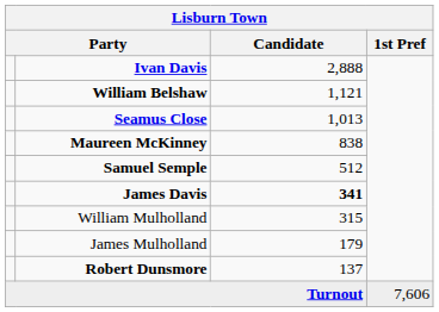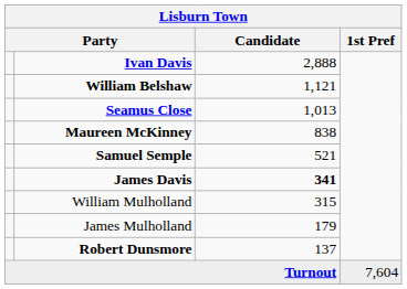Samuel Semple | Candidate: 512 -> 521
Turnout | 1st Pref: 7,606 -> 7,604
